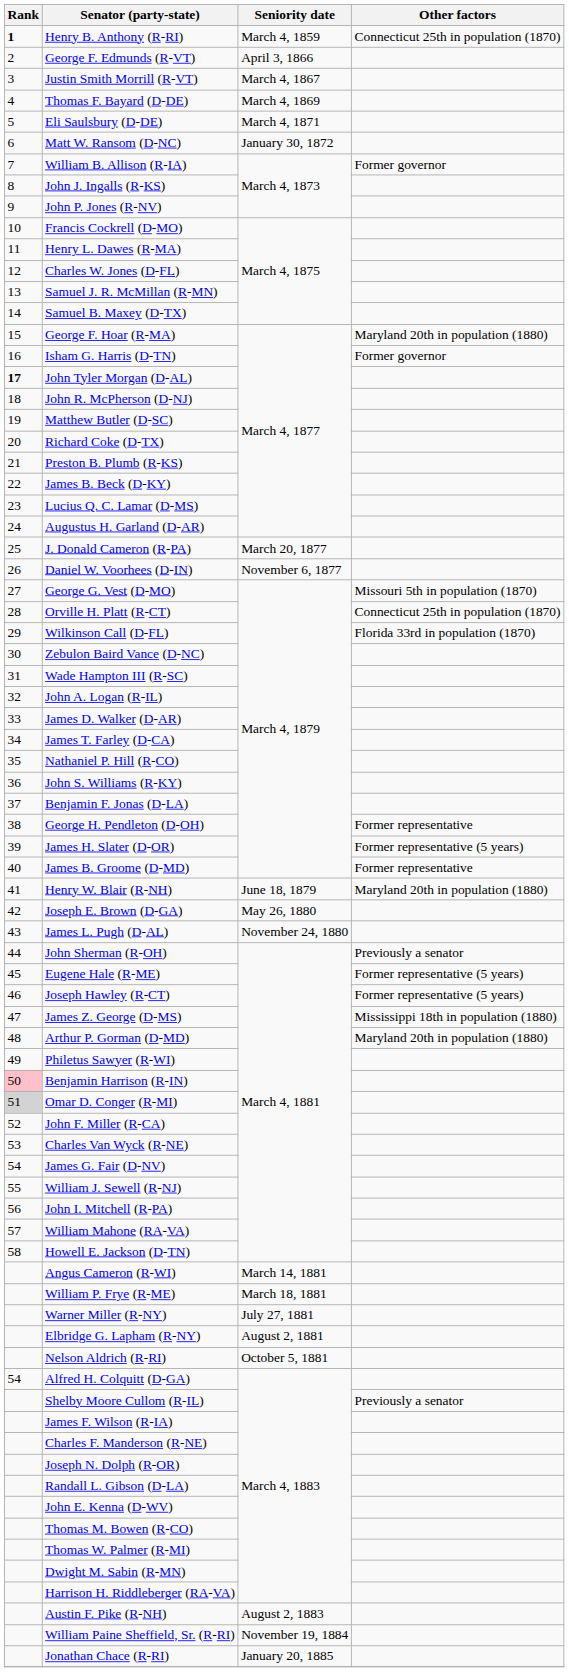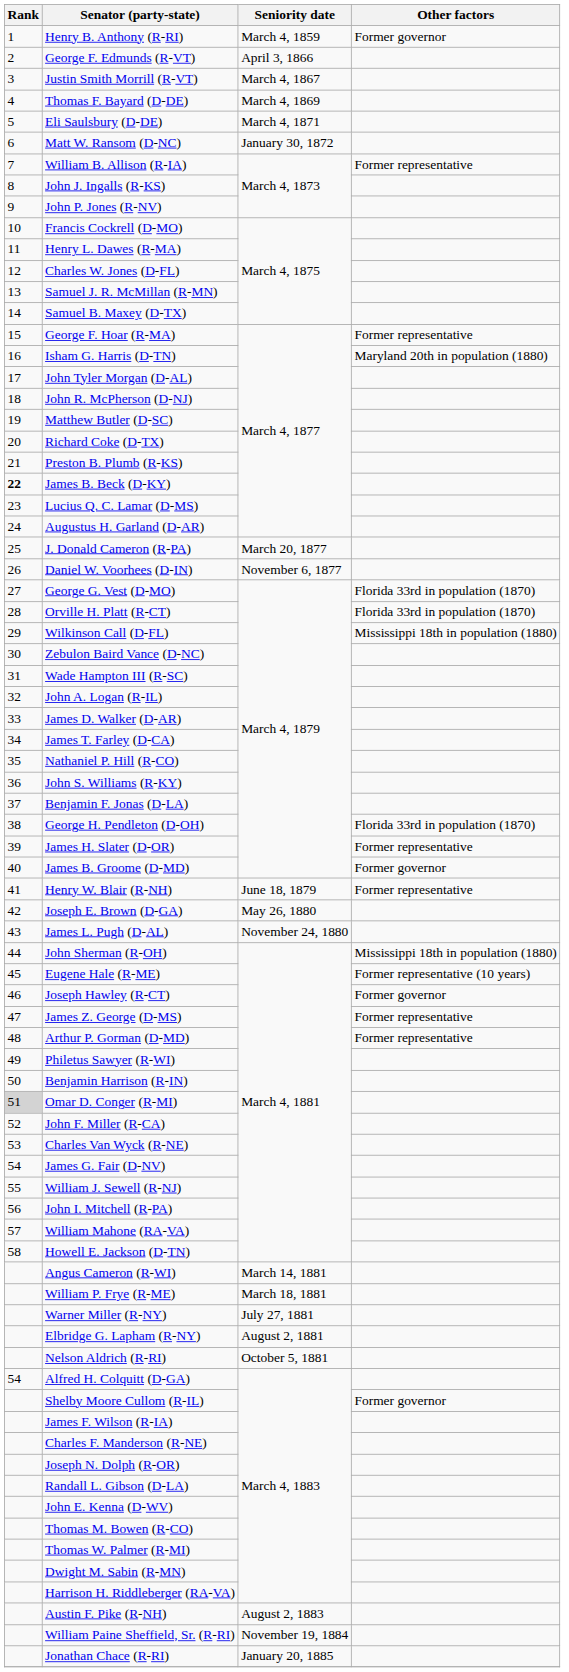Henry B. Anthony (R-RI) | Rank: bold -> normal
Henry B. Anthony (R-RI) | Other factors: Connecticut 25th in population (1870) -> Former governor
William B. Allison (R-IA) | Other factors: Former governor -> Former representative
George F. Hoar (R-MA) | Other factors: Maryland 20th in population (1880) -> Former representative
Isham G. Harris (D-TN) | Other factors: Former governor -> Maryland 20th in population (1880)
John Tyler Morgan (D-AL) | Rank: bold -> normal
James B. Beck (D-KY) | Rank: normal -> bold
George G. Vest (D-MO) | Other factors: Missouri 5th in population (1870) -> Florida 33rd in population (1870)
Orville H. Platt (R-CT) | Other factors: Connecticut 25th in population (1870) -> Florida 33rd in population (1870)
Wilkinson Call (D-FL) | Other factors: Florida 33rd in population (1870) -> Mississippi 18th in population (1880)
George H. Pendleton (D-OH) | Other factors: Former representative -> Florida 33rd in population (1870)
James H. Slater (D-OR) | Other factors: Former representative (5 years) -> Former representative
James B. Groome (D-MD) | Other factors: Former representative -> Former governor
Henry W. Blair (R-NH) | Other factors: Maryland 20th in population (1880) -> Former representative
John Sherman (R-OH) | Other factors: Previously a senator -> Mississippi 18th in population (1880)
Eugene Hale (R-ME) | Other factors: Former representative (5 years) -> Former representative (10 years)
Joseph Hawley (R-CT) | Other factors: Former representative (5 years) -> Former governor
James Z. George (D-MS) | Other factors: Mississippi 18th in population (1880) -> Former representative
Arthur P. Gorman (D-MD) | Other factors: Maryland 20th in population (1880) -> Former representative
Benjamin Harrison (R-IN) | Rank: pink background -> no background
Shelby Moore Cullom (R-IL) | Other factors: Previously a senator -> Former governor
